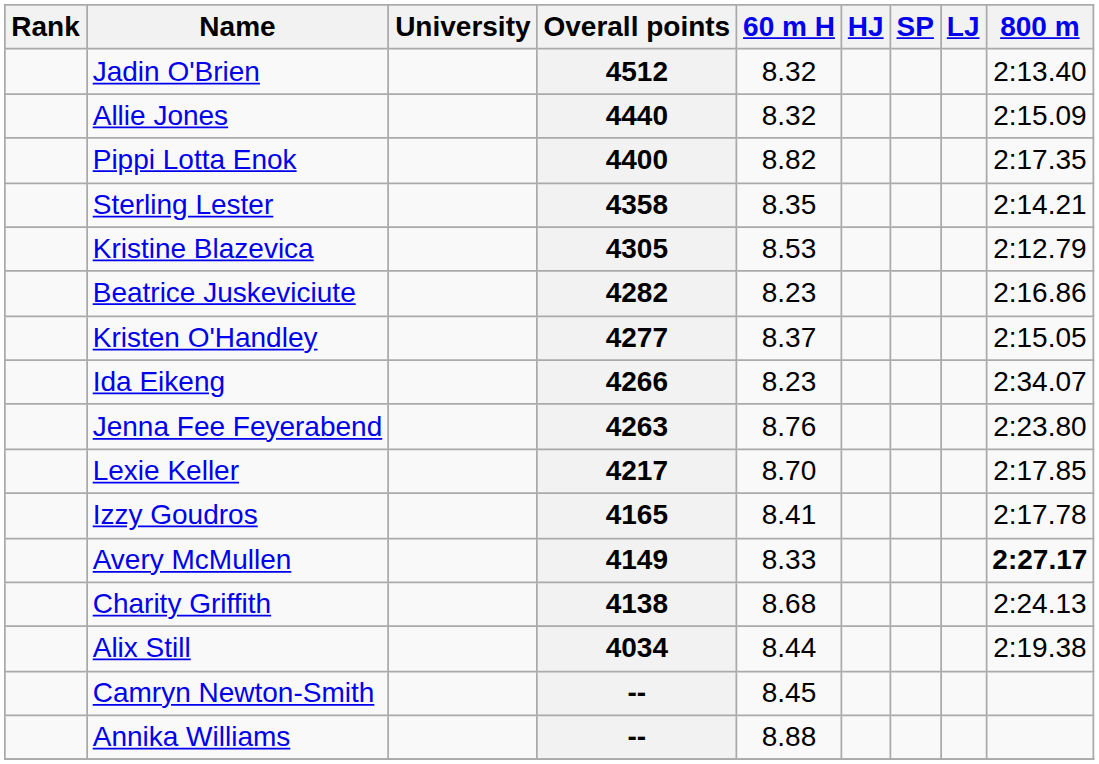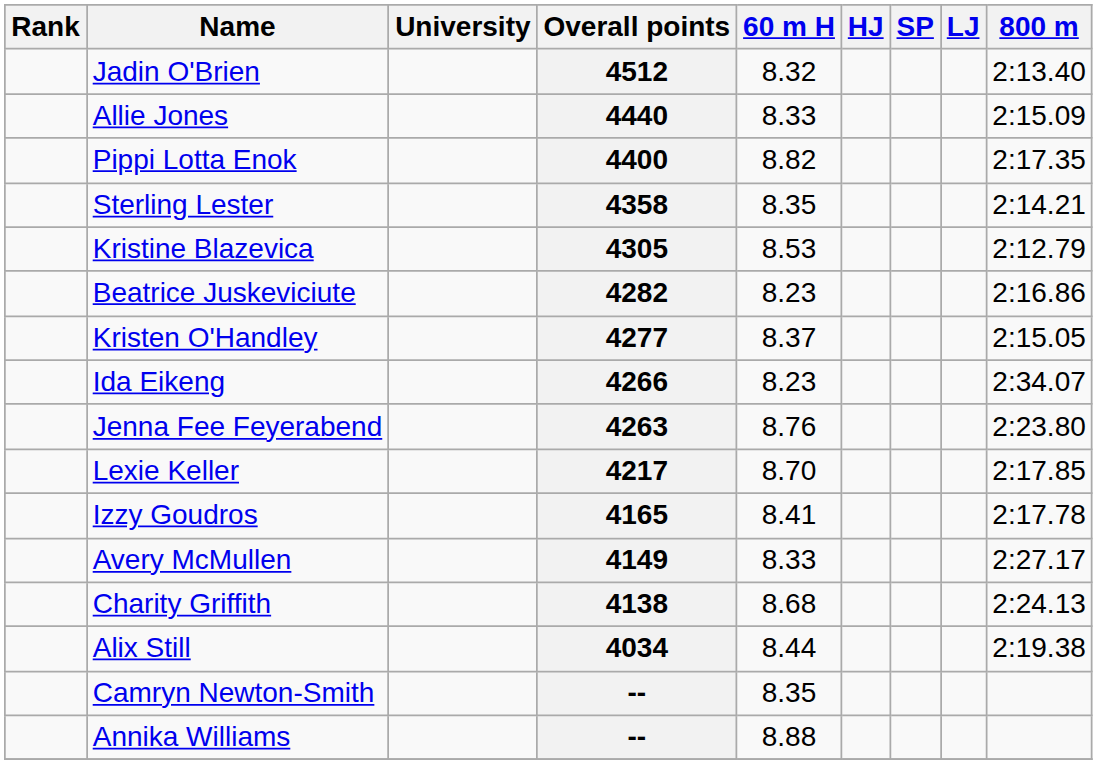4440 | 60 m H: 8.32 -> 8.33
4149 | 800 m: bold -> normal
Camryn Newton-Smith / -- | 60 m H: 8.45 -> 8.35
